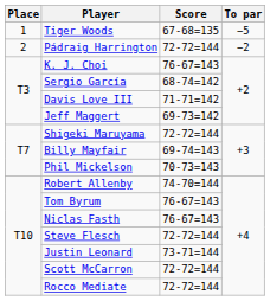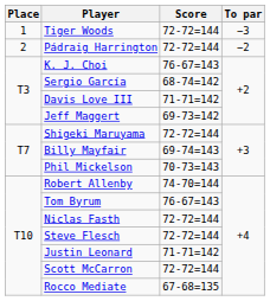Tiger Woods | Score: 67-68=135 -> 72-72=144
Tiger Woods | To par: −5 -> −3
Niclas Fasth | Score: 76-67=143 -> 72-72=144
Justin Leonard | Score: 73-71=144 -> 71-71=142
Rocco Mediate | Score: 72-72=144 -> 67-68=135
